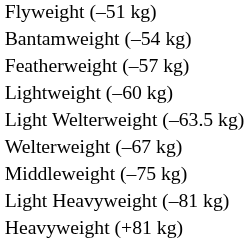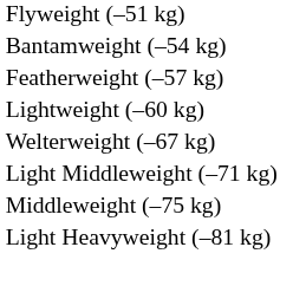- row: Light Welterweight (–63.5 kg)
+ row: Light Middleweight (–71 kg)
- row: Heavyweight (+81 kg)
